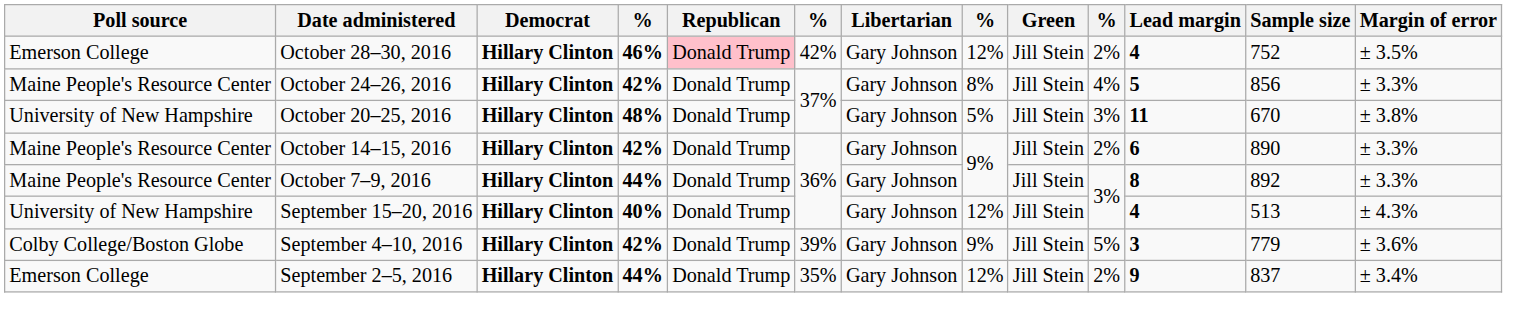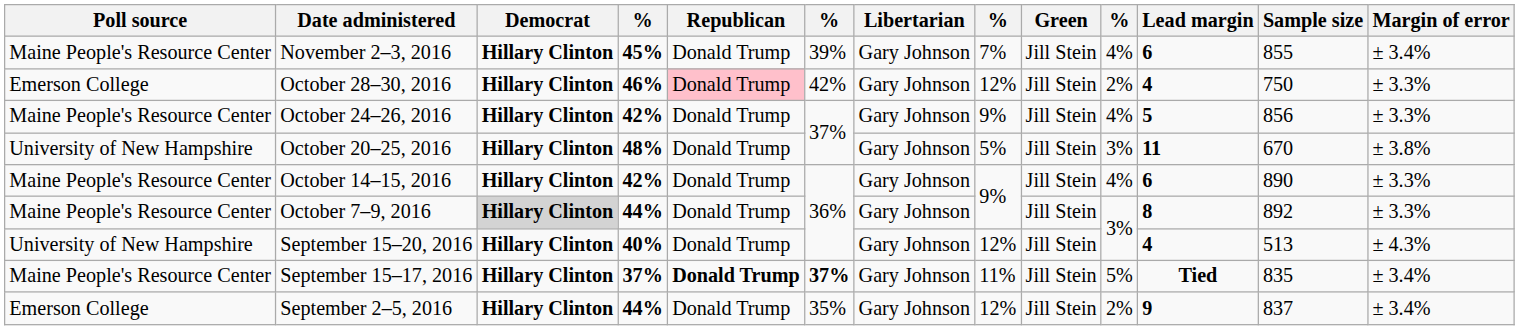+ row: Maine People's Resource Center | November 2–3, 2016 | Hillary Clinton | 45% | Donald Trump | 39% | Gary Johnson | 7% | Jill Stein | 4% | 6 | 855 | ± 3.4%
October 28–30, 2016 | Sample size: 752 -> 750
October 28–30, 2016 | Margin of error: ± 3.5% -> ± 3.3%
October 24–26, 2016 | column 8: 8% -> 9%
October 14–15, 2016 | column 10: 2% -> 4%
October 7–9, 2016 | Democrat: no background -> lightgrey background
+ row: Maine People's Resource Center | September 15–17, 2016 | Hillary Clinton | 37% | Donald Trump | 37% | Gary Johnson | 11% | Jill Stein | 5% | Tied | 835 | ± 3.4%
- row: Colby College/Boston Globe | September 4–10, 2016 | Hillary Clinton | 42% | Donald Trump | 39% | Gary Johnson | 9% | Jill Stein | 5% | 3 | 779 | ± 3.6%
